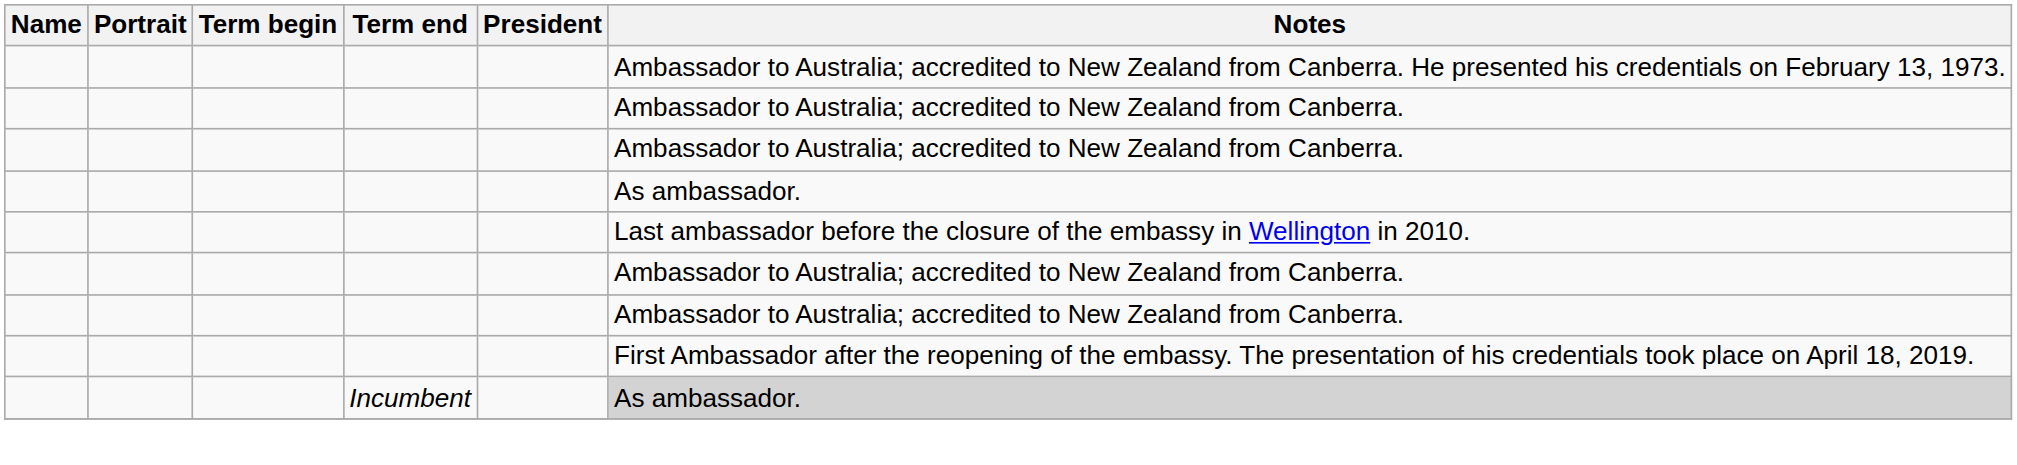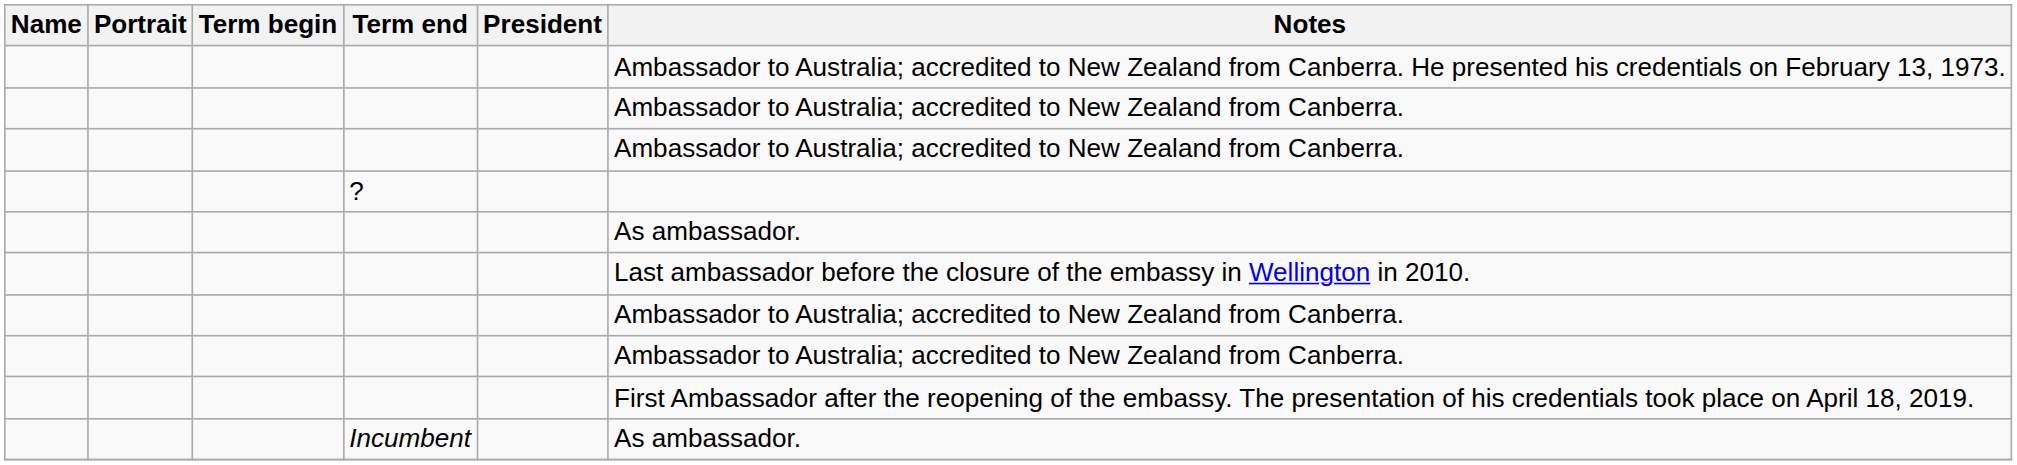+ row: ?
Incumbent | Notes: lightgrey background -> no background
